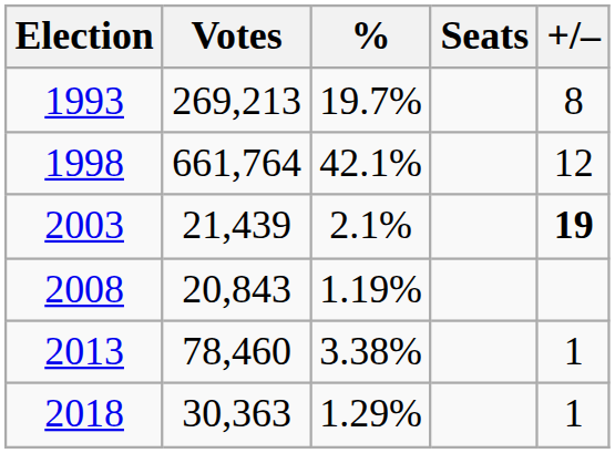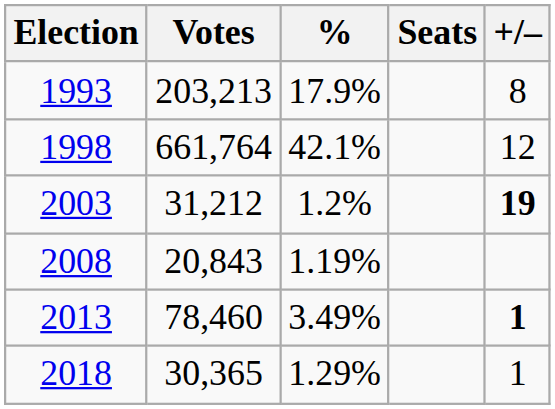1993 | Votes: 269,213 -> 203,213
1993 | %: 19.7% -> 17.9%
2003 | Votes: 21,439 -> 31,212
2003 | %: 2.1% -> 1.2%
2013 | %: 3.38% -> 3.49%
2013 | +/–: normal -> bold
2018 | Votes: 30,363 -> 30,365
